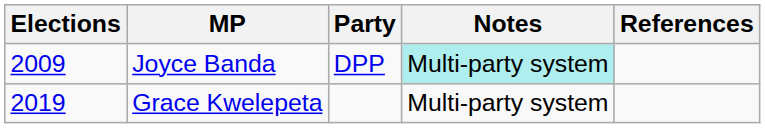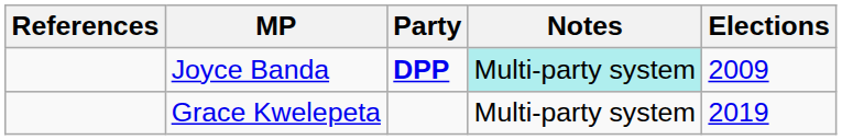columns swapped: Elections <-> References
Joyce Banda | Party: normal -> bold
